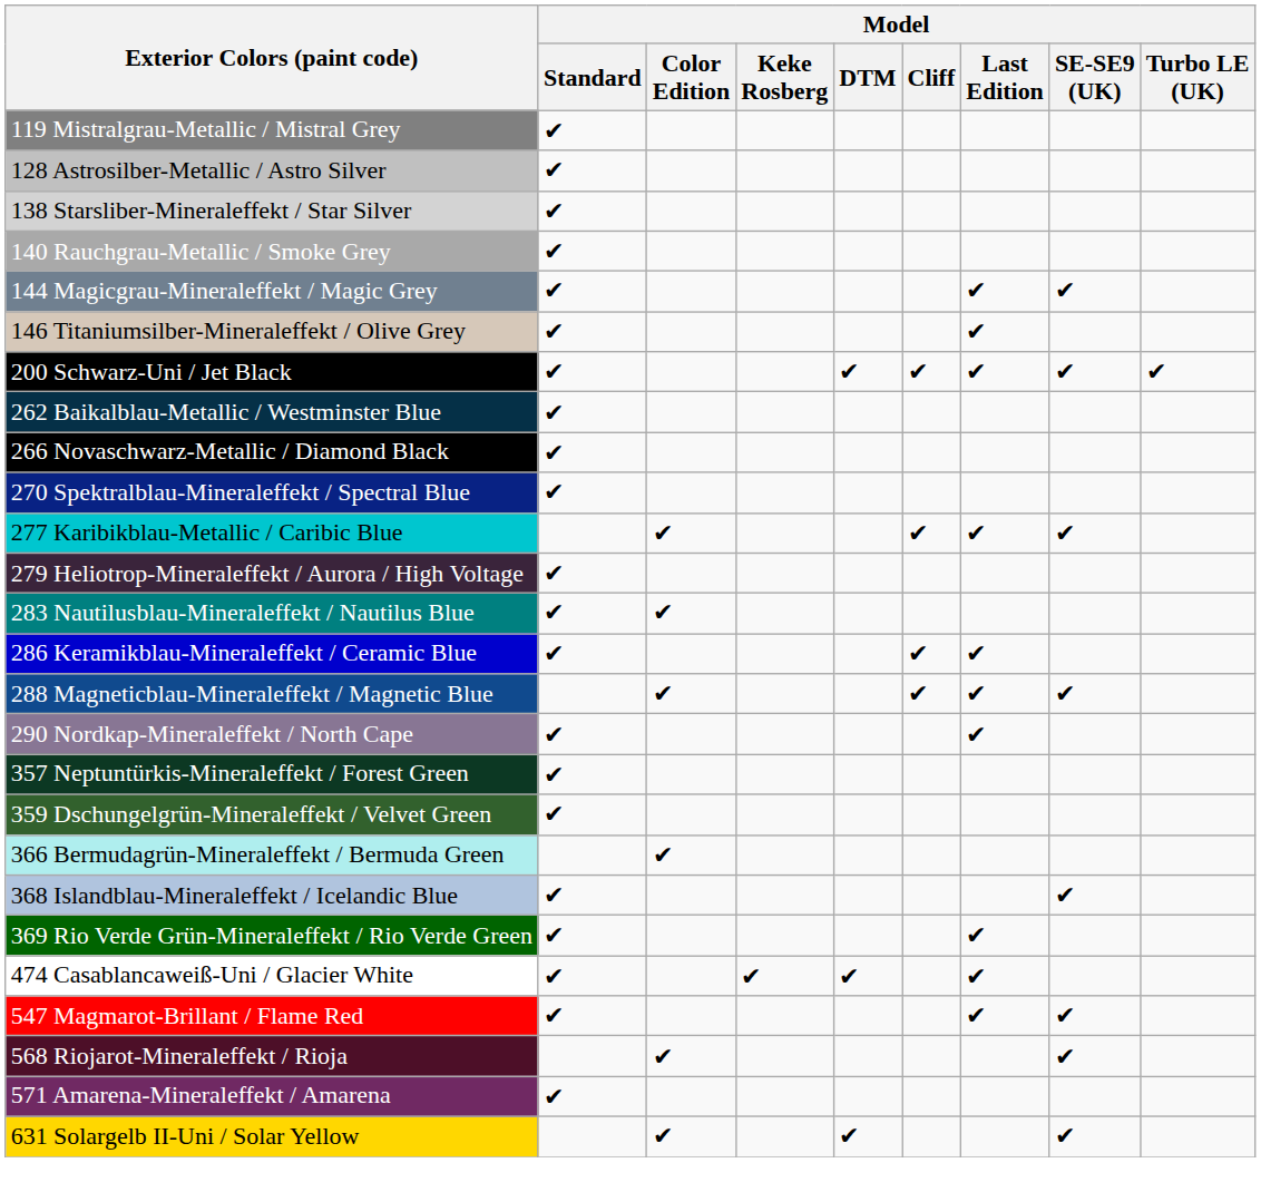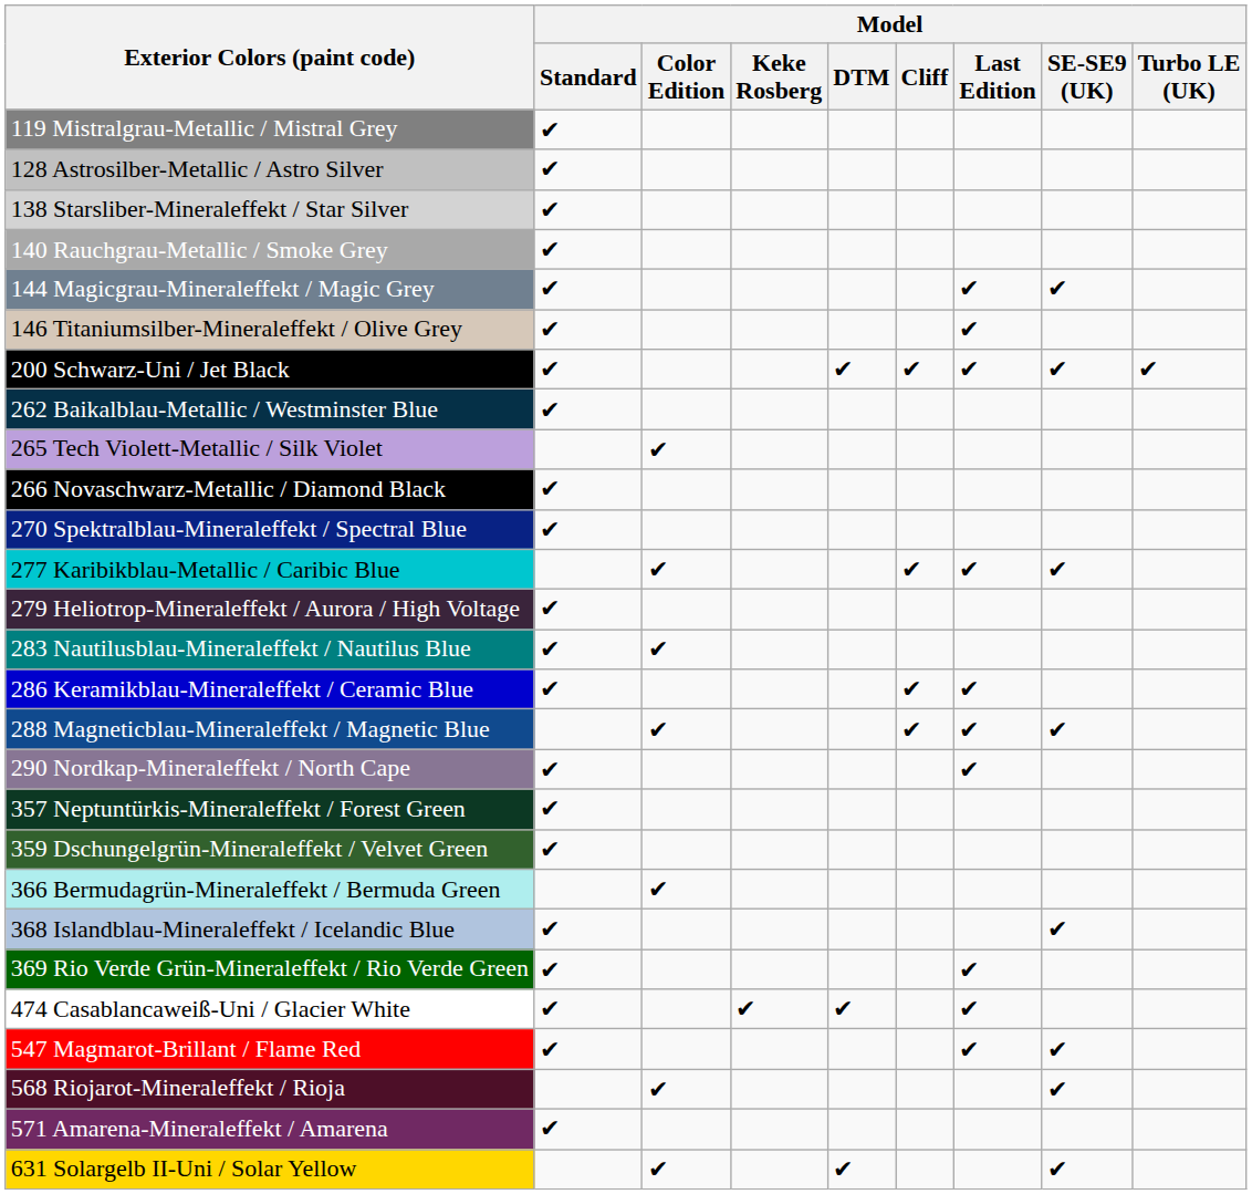+ row: 265 Tech Violett-Metallic / Silk Violet | ✔
